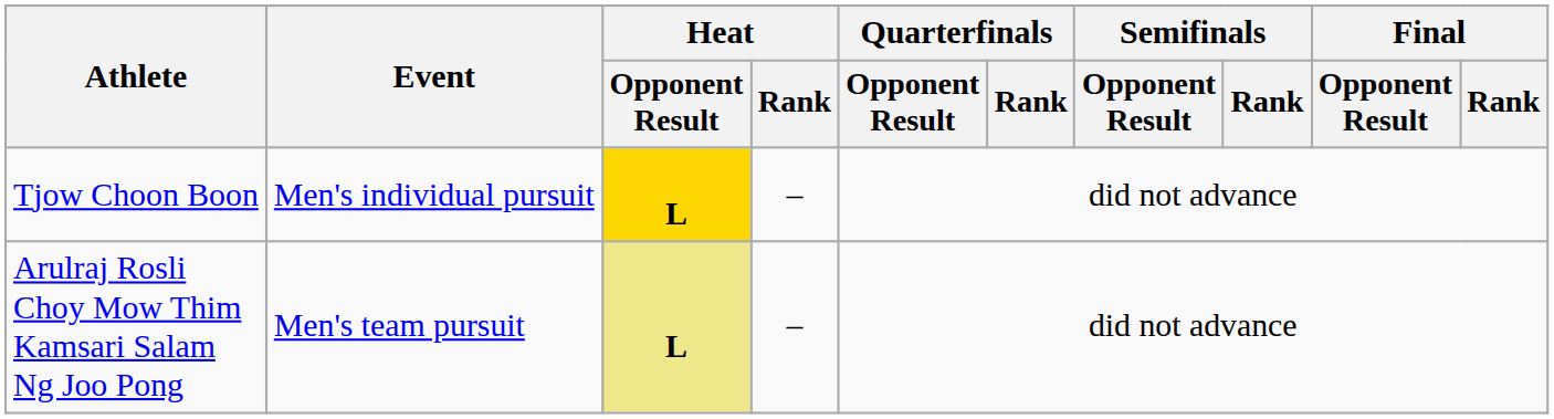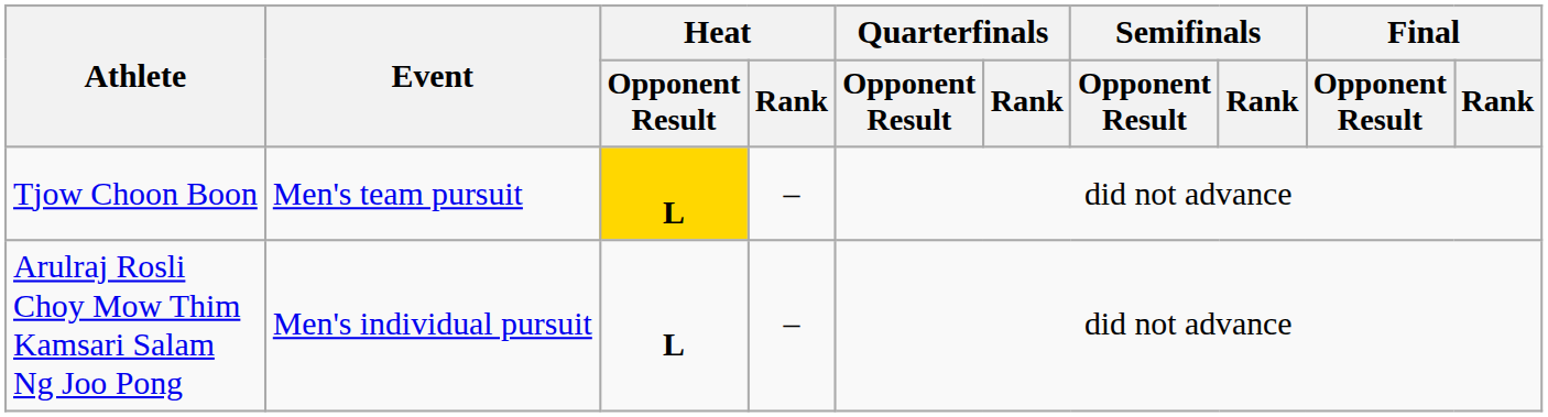Tjow Choon Boon | Event: Men's individual pursuit -> Men's team pursuit
Arulraj Rosli Choy Mow Thim Kamsari Salam Ng Joo Pong | Event: Men's team pursuit -> Men's individual pursuit
Arulraj Rosli Choy Mow Thim Kamsari Salam Ng Joo Pong | Heat / Opponent Result: khaki background -> no background
